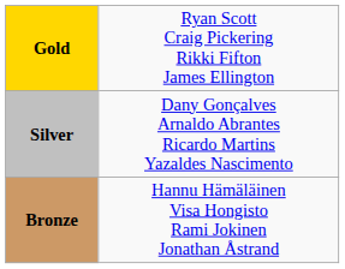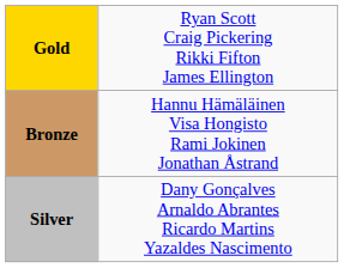rows swapped: Silver <-> Bronze
